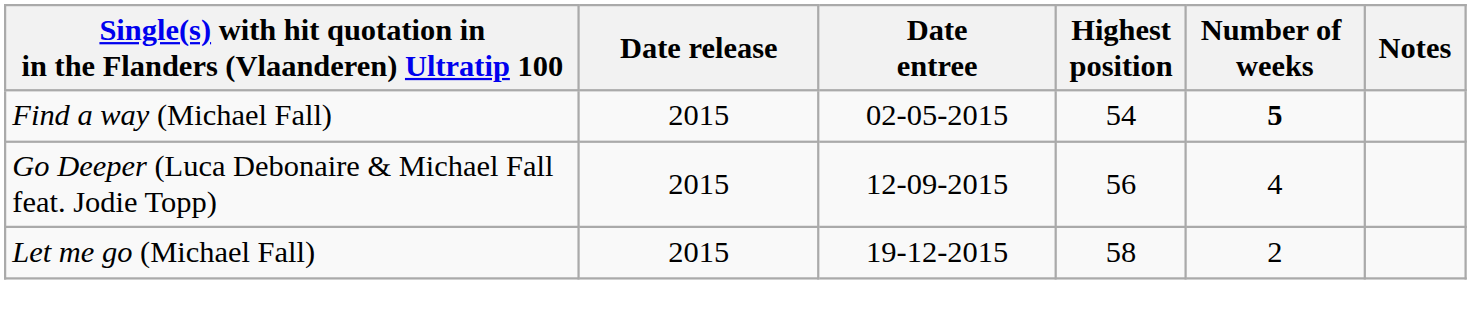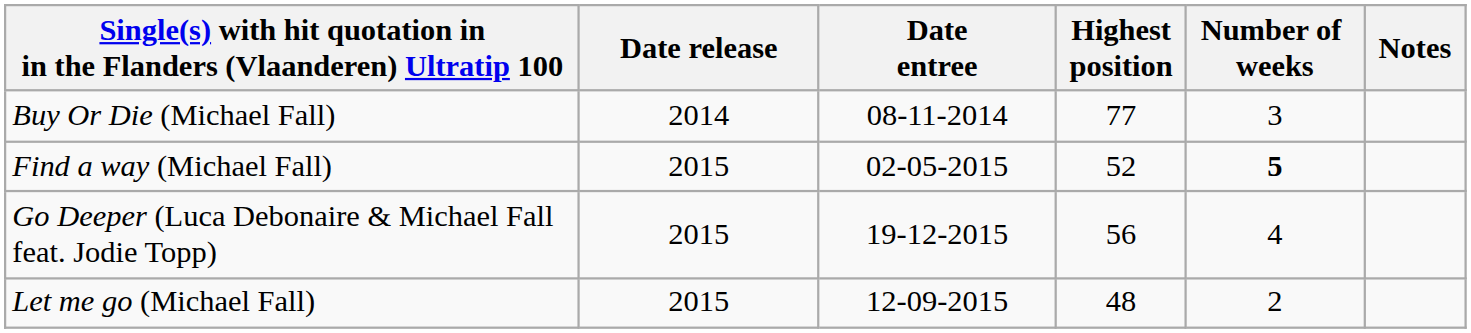+ row: Buy Or Die (Michael Fall) | 2014 | 08-11-2014 | 77 | 3
Find a way (Michael Fall) | Highest position: 54 -> 52
Go Deeper (Luca Debonaire & Michael Fall feat. Jodie Topp) | Date entree: 12-09-2015 -> 19-12-2015
Let me go (Michael Fall) | Date entree: 19-12-2015 -> 12-09-2015
Let me go (Michael Fall) | Highest position: 58 -> 48
